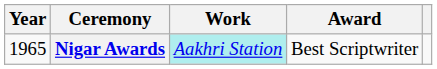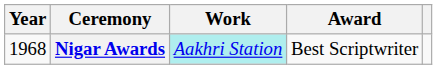Nigar Awards | Year: 1965 -> 1968
